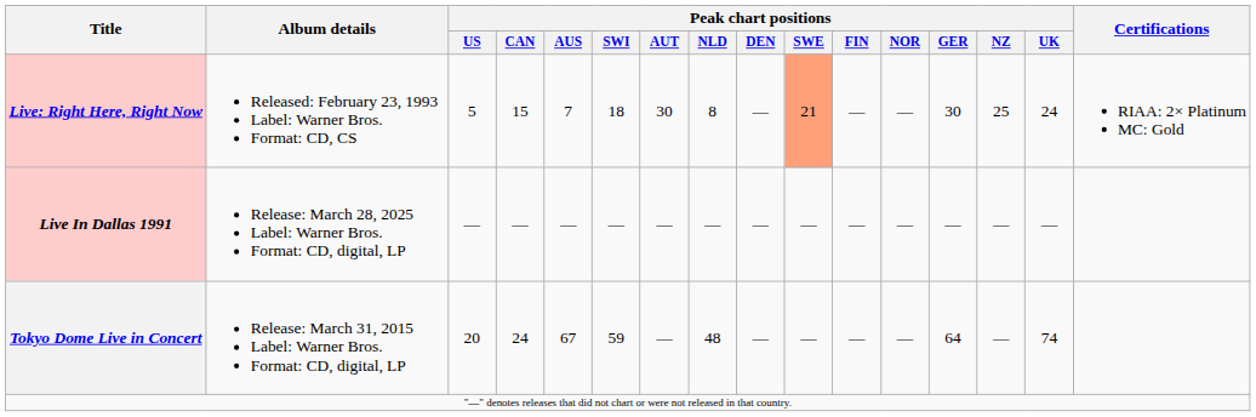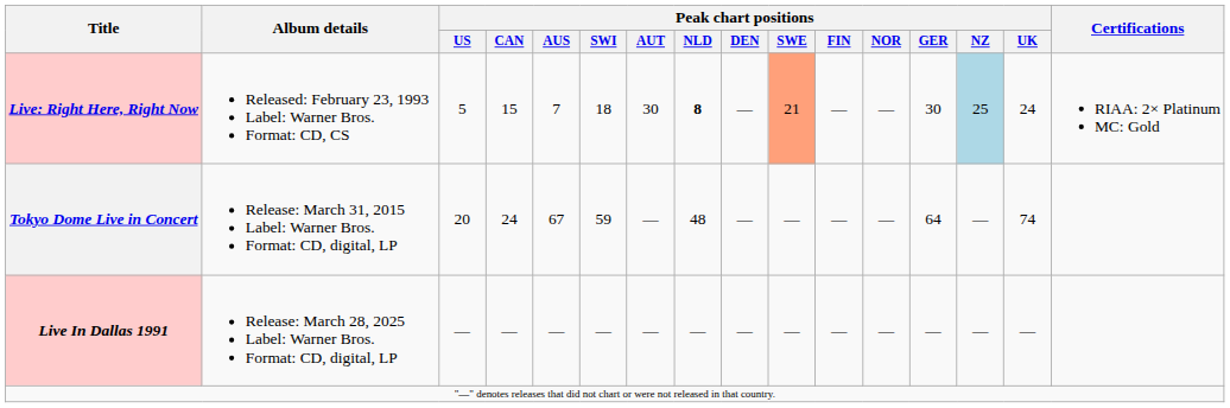Live: Right Here, Right Now | Peak chart positions / NLD: normal -> bold
Live: Right Here, Right Now | Peak chart positions / NZ: no background -> lightblue background
rows swapped: Tokyo Dome Live in Concert <-> Live In Dallas 1991
